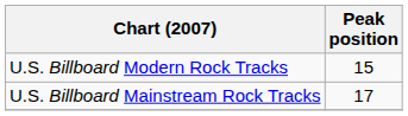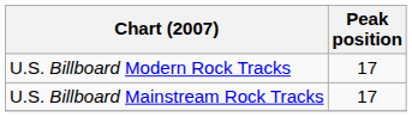U.S. Billboard Modern Rock Tracks | Peak position: 15 -> 17
